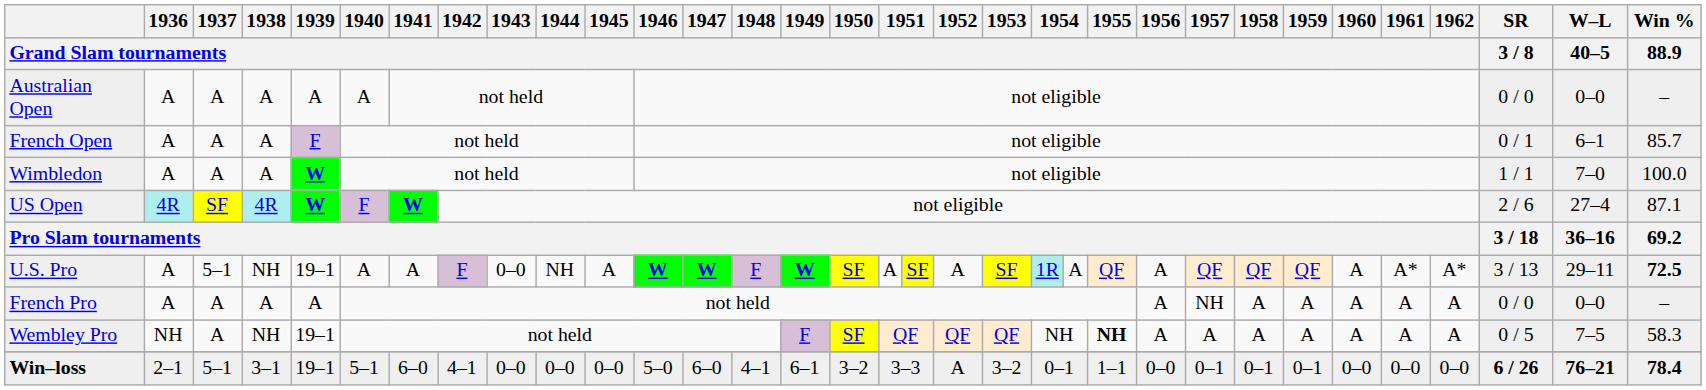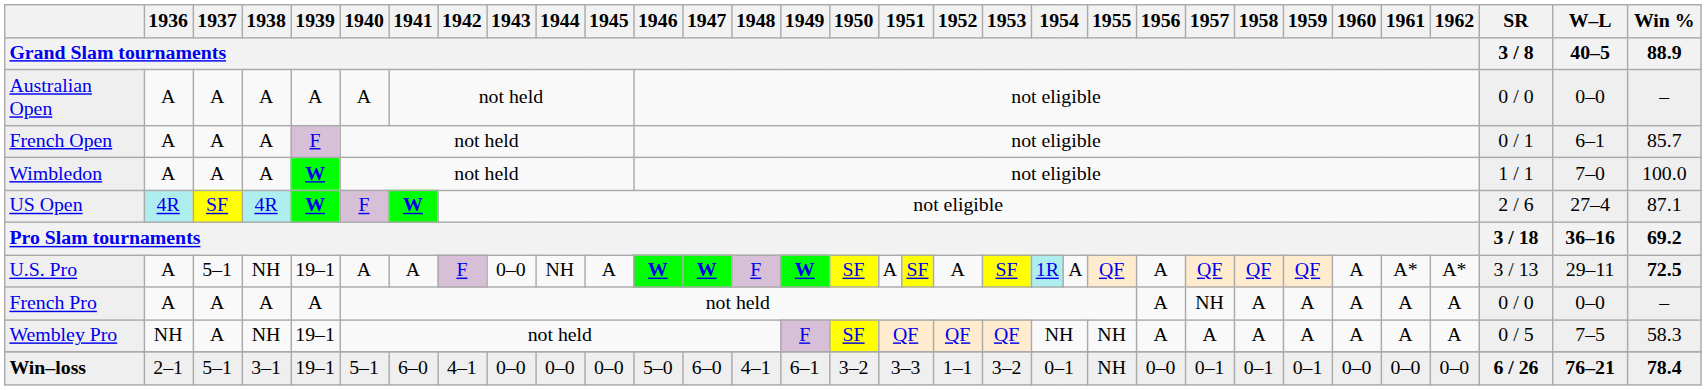Wembley Pro | 1955 / Grand Slam tournaments: bold -> normal
Win–loss | 1952 / Grand Slam tournaments: A -> 1–1
Win–loss | 1955 / Grand Slam tournaments: 1–1 -> NH
